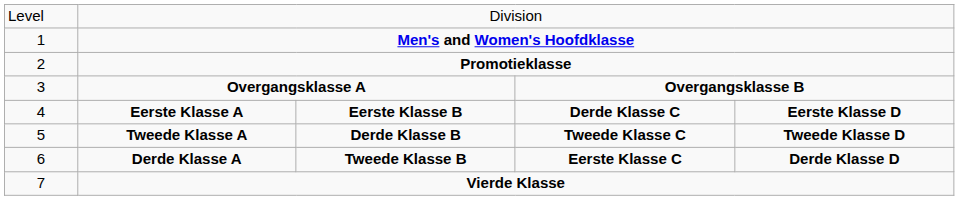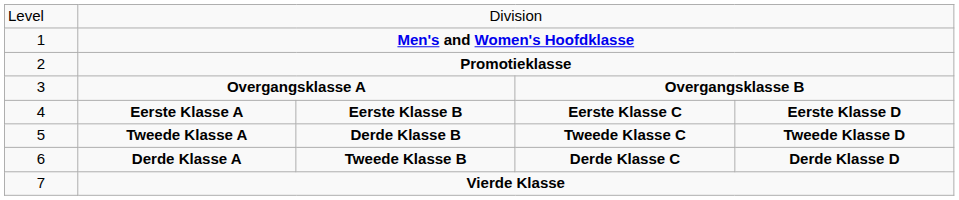Eerste Klasse A | column 4: Derde Klasse C -> Eerste Klasse C
Derde Klasse A | column 4: Eerste Klasse C -> Derde Klasse C
